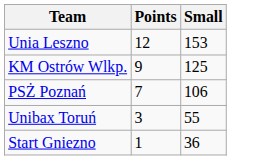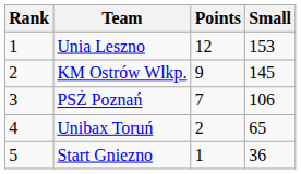+ column: Rank | 1 | 2 | 3 | 4 | 5
KM Ostrów Wlkp. | Small: 125 -> 145
Unibax Toruń | Points: 3 -> 2
Unibax Toruń | Small: 55 -> 65
